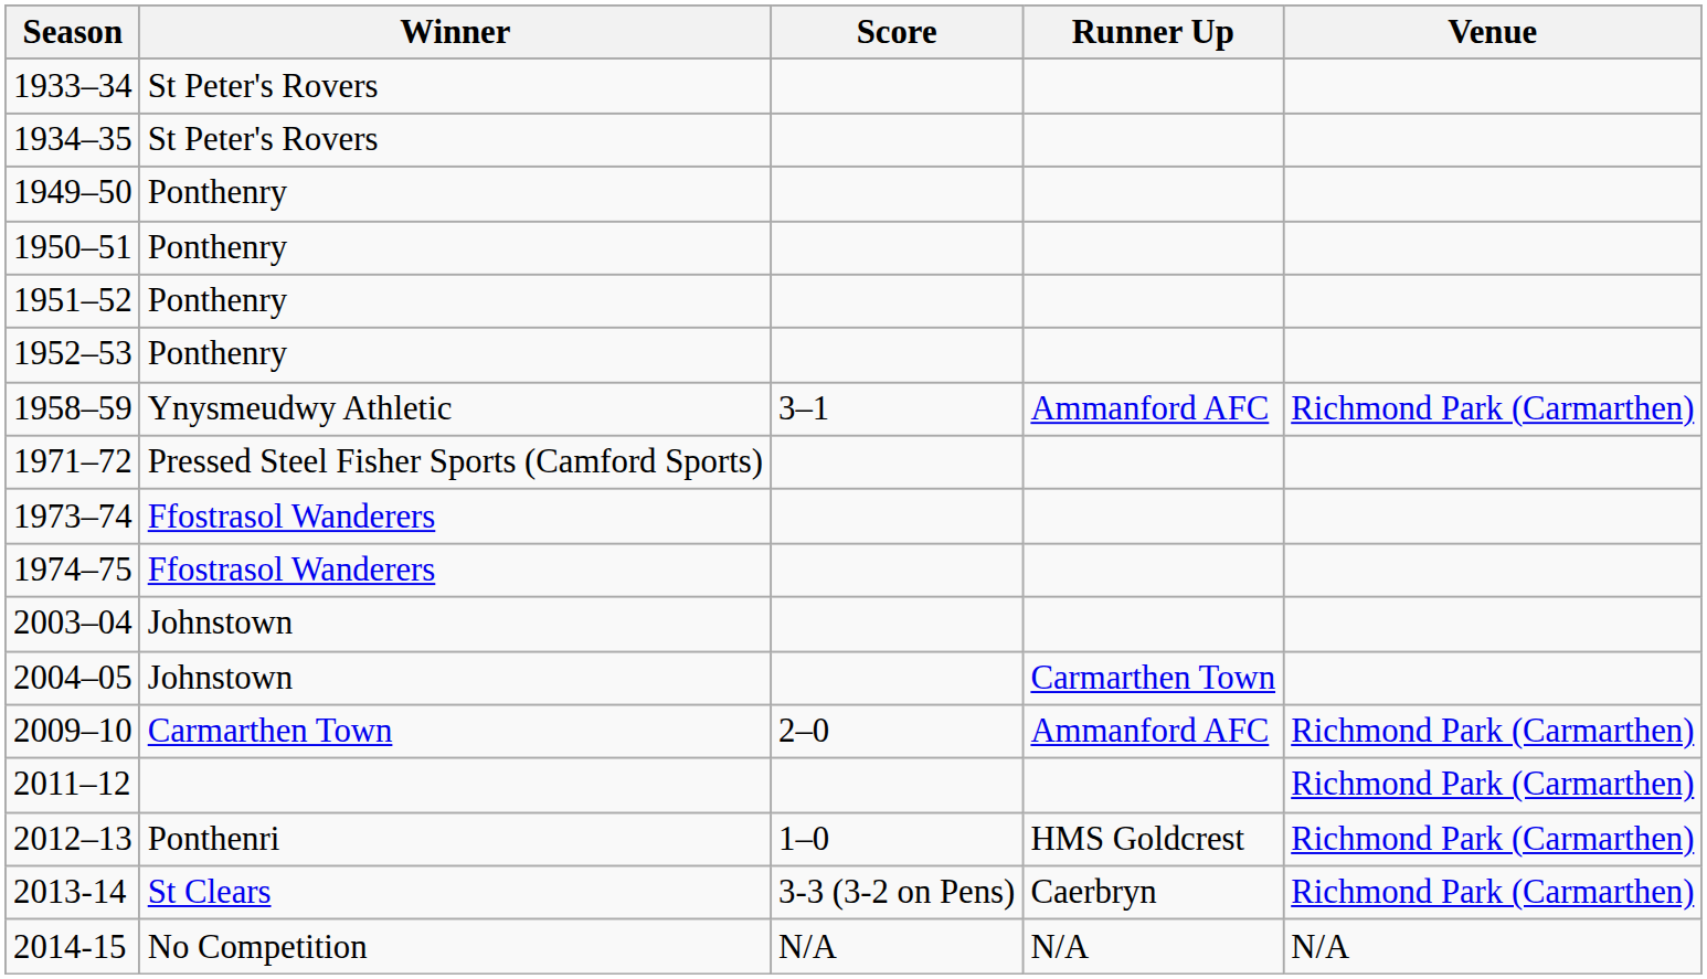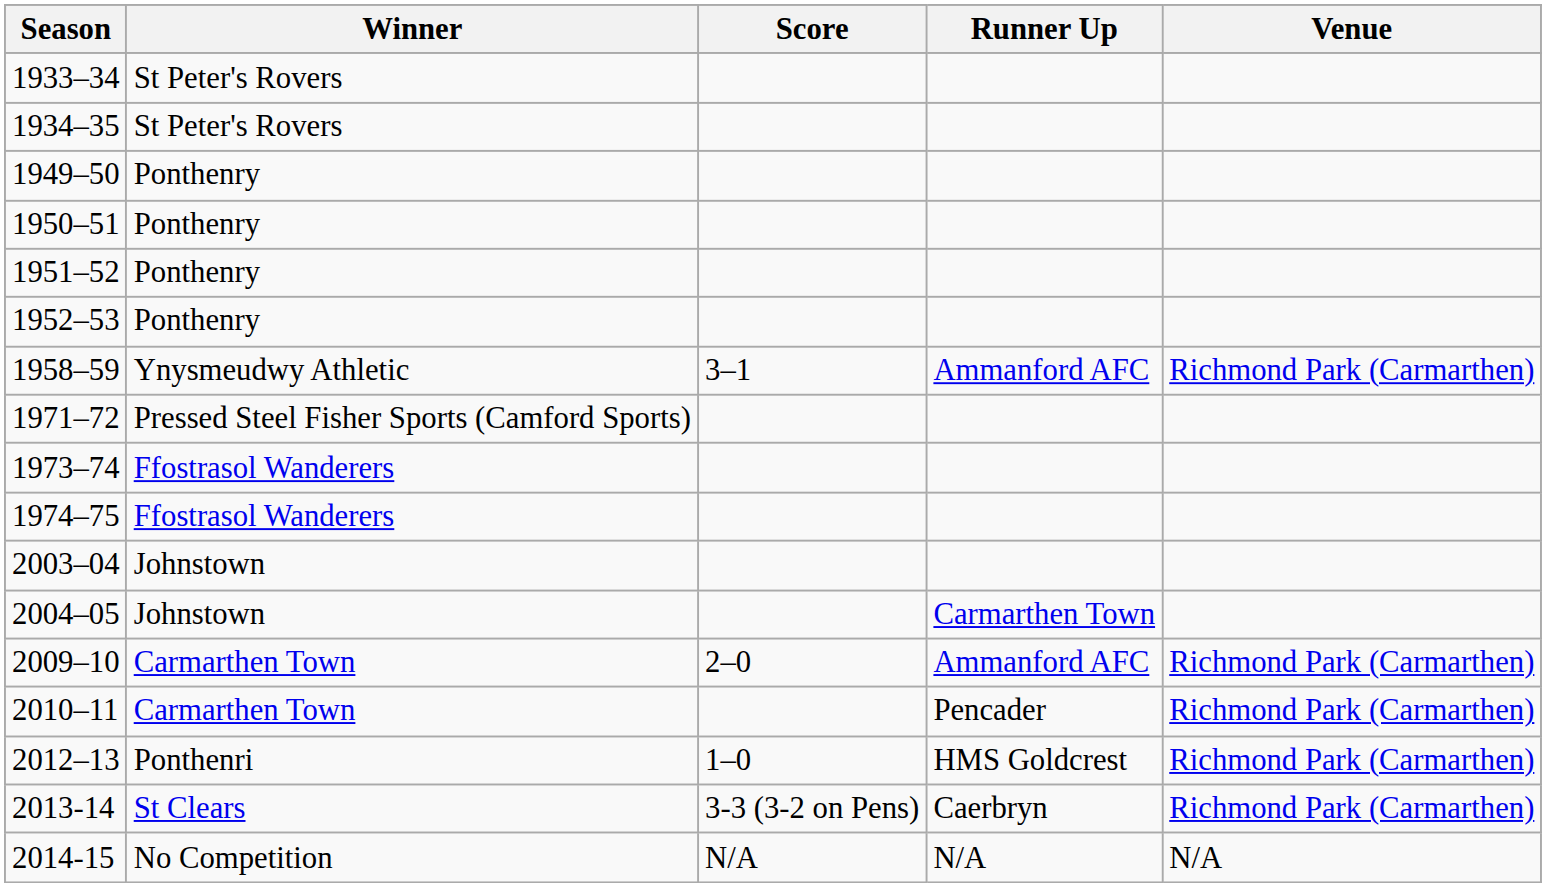+ row: 2010–11 | Carmarthen Town | Pencader | Richmond Park (Carmarthen)
- row: 2011–12 | Richmond Park (Carmarthen)
